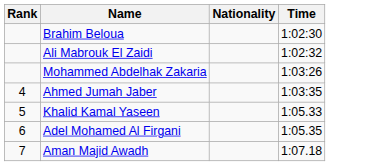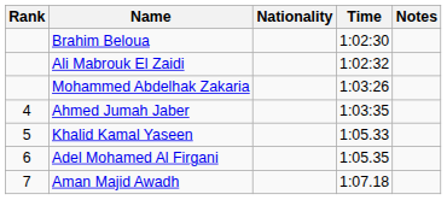+ column: Notes
